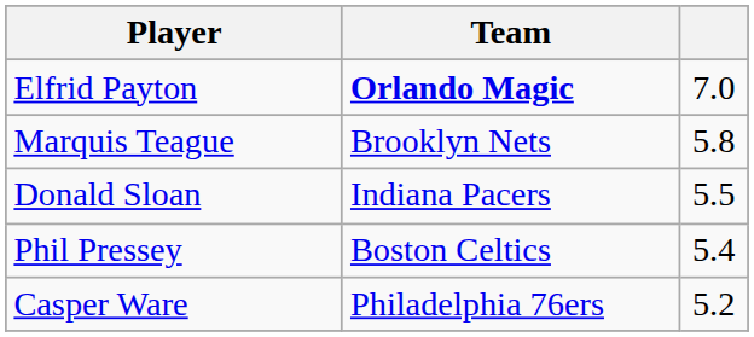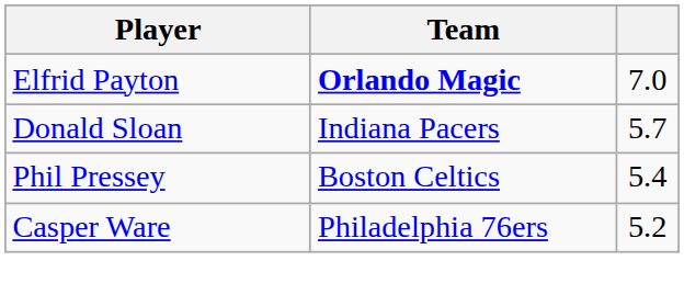- row: Marquis Teague | Brooklyn Nets | 5.8
Donald Sloan | column 3: 5.5 -> 5.7
